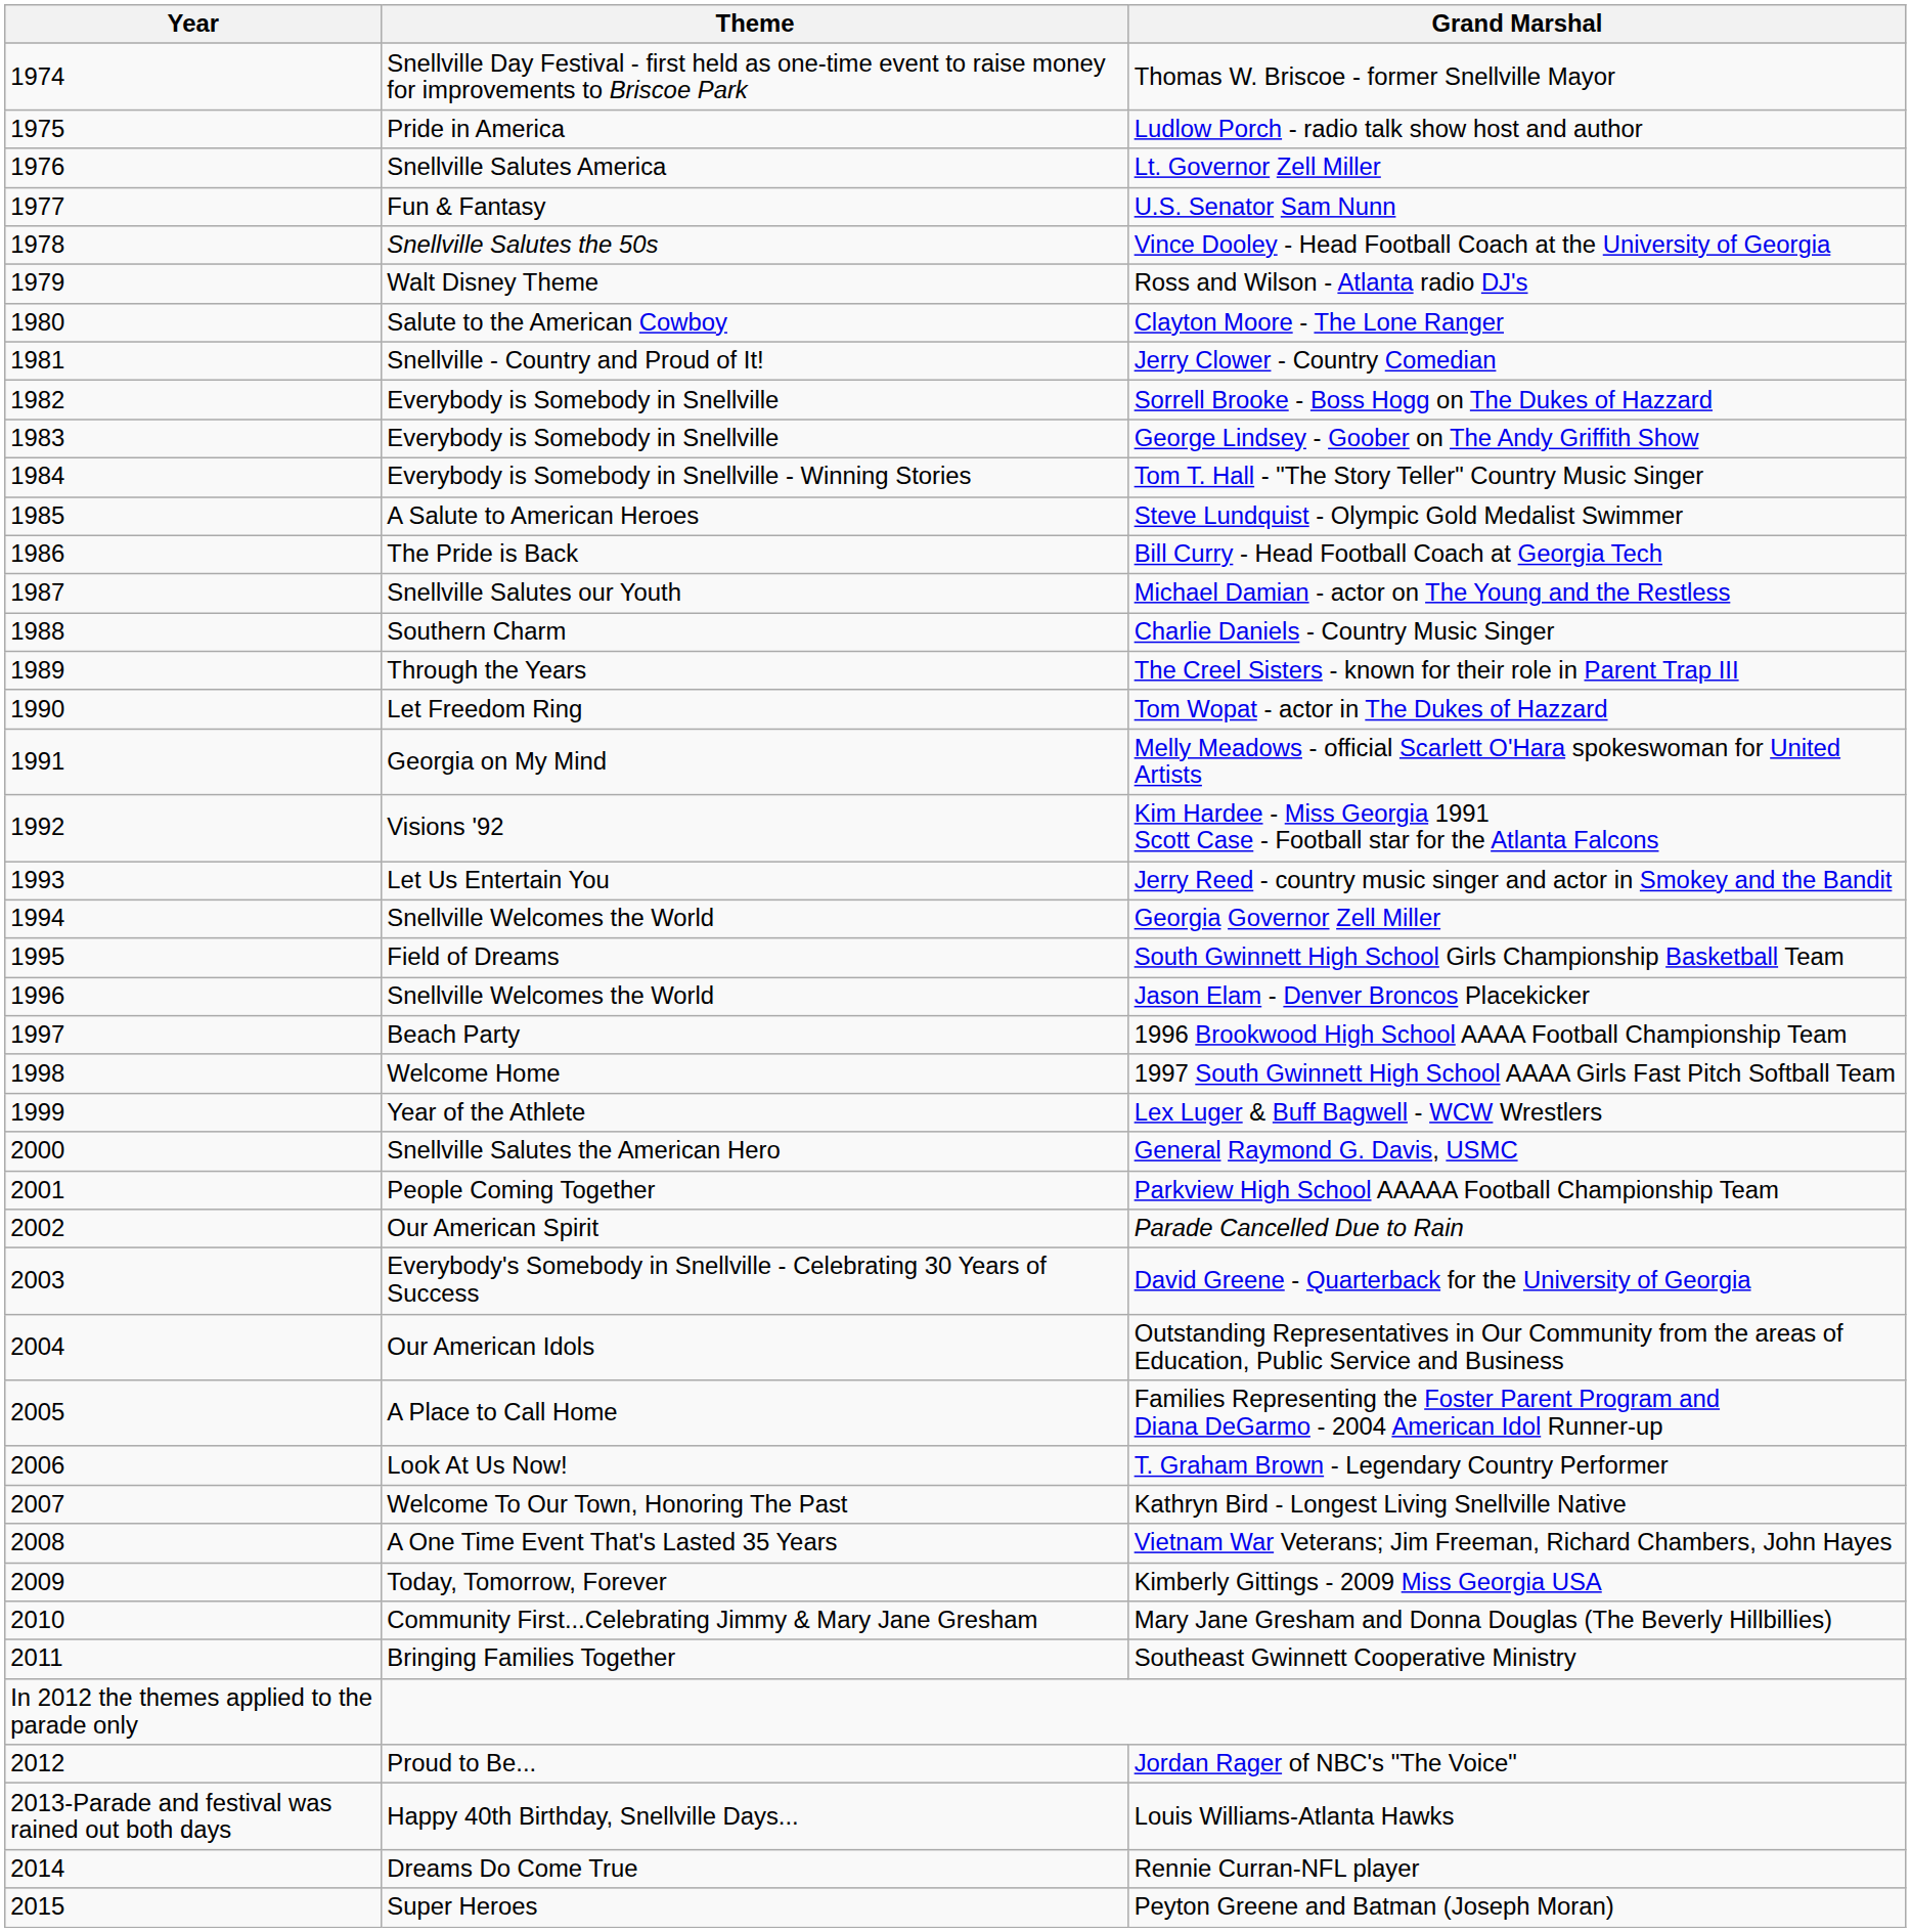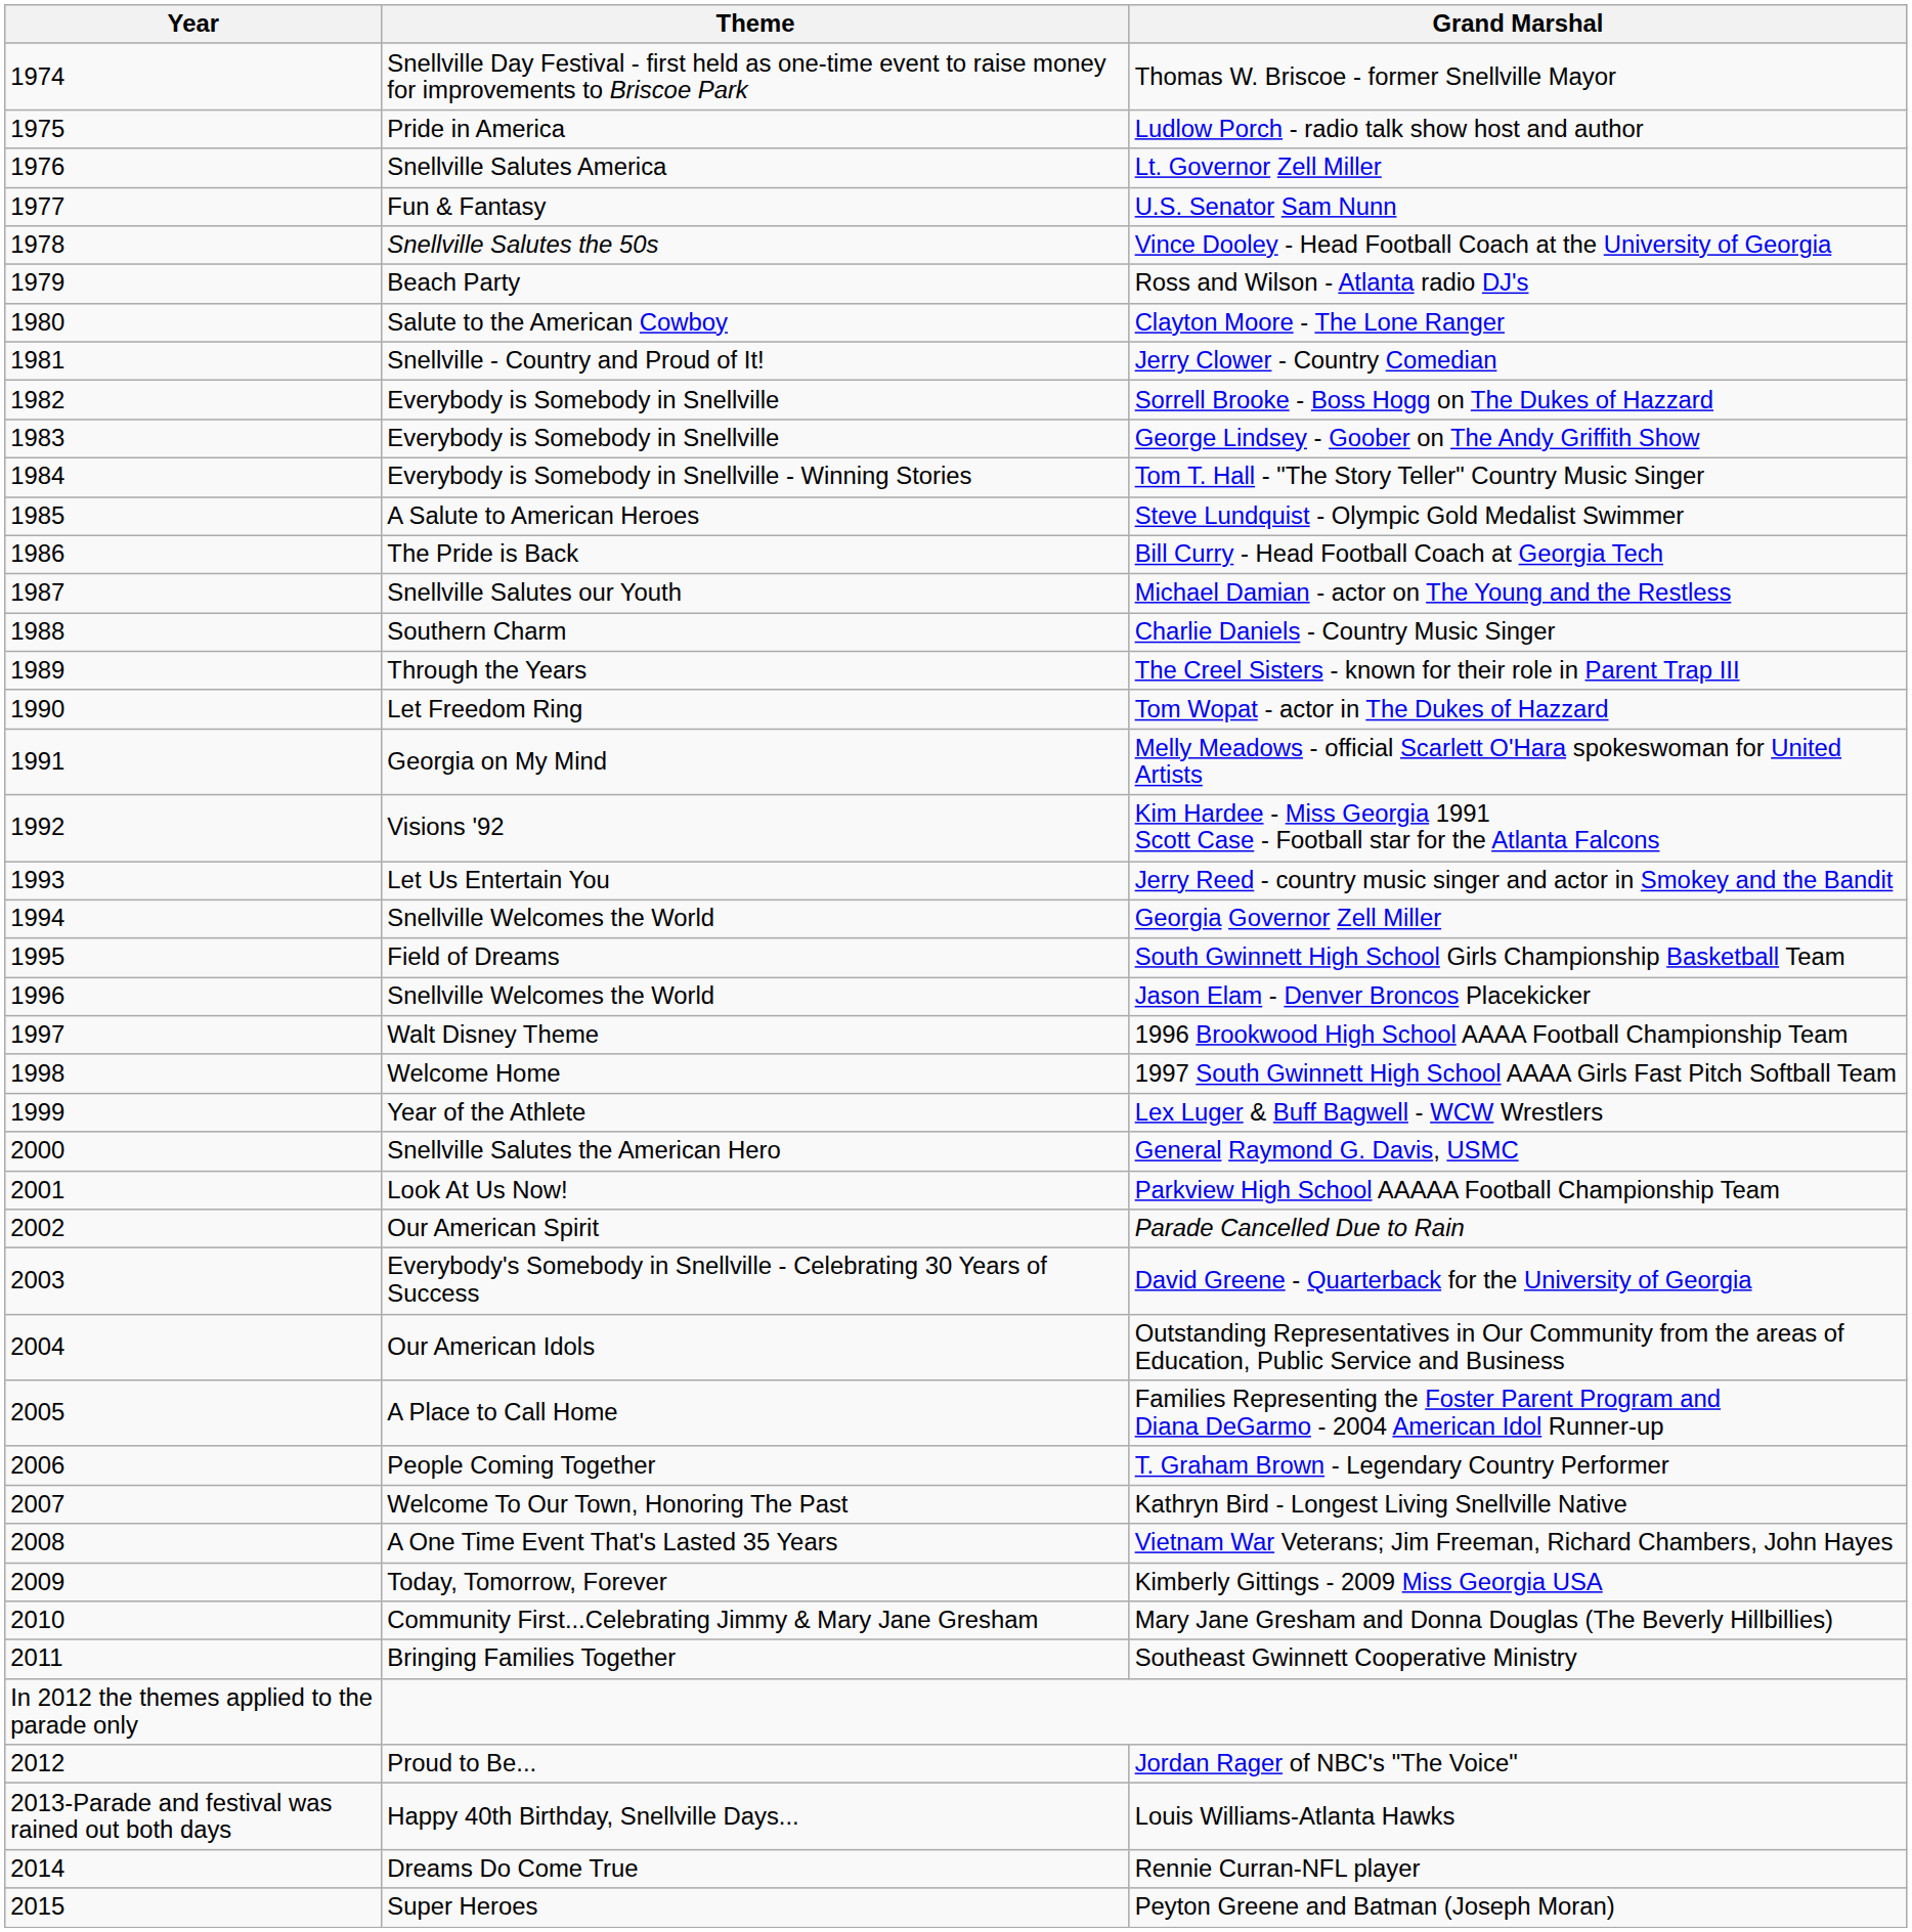Ross and Wilson - Atlanta radio DJ's | Theme: Walt Disney Theme -> Beach Party
1996 Brookwood High School AAAA Football Championship Team | Theme: Beach Party -> Walt Disney Theme
Parkview High School AAAAA Football Championship Team | Theme: People Coming Together -> Look At Us Now!
T. Graham Brown - Legendary Country Performer | Theme: Look At Us Now! -> People Coming Together
